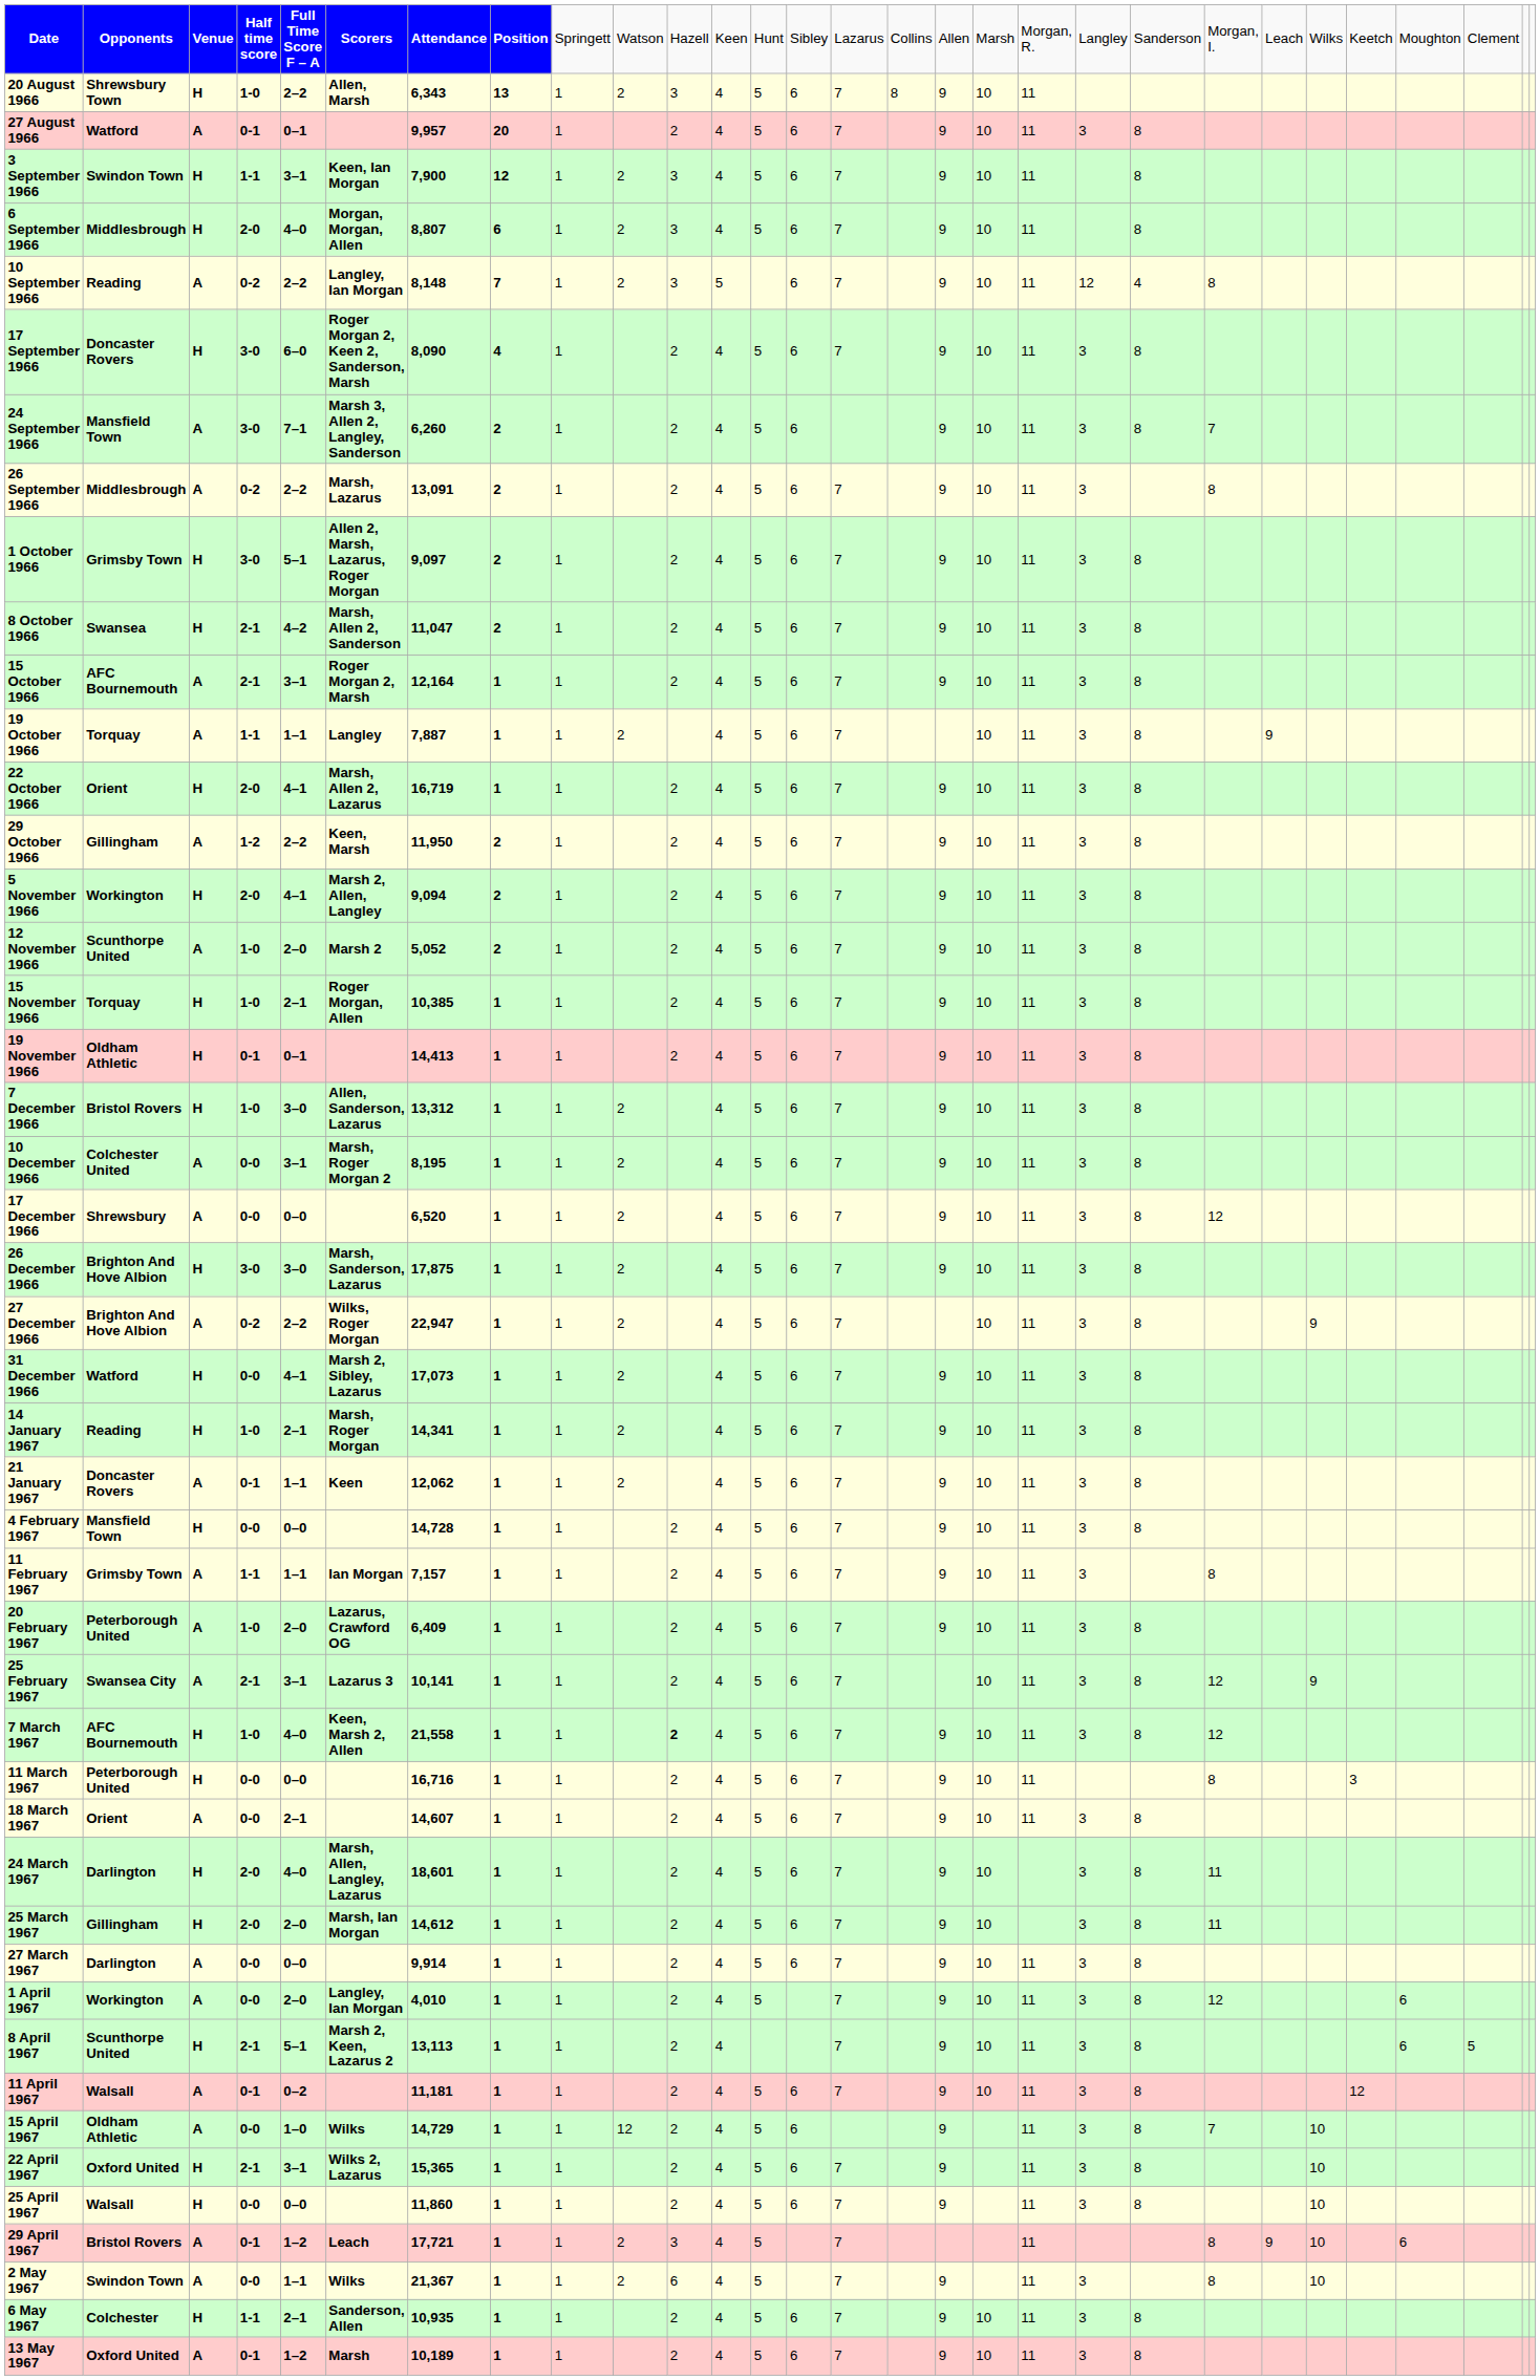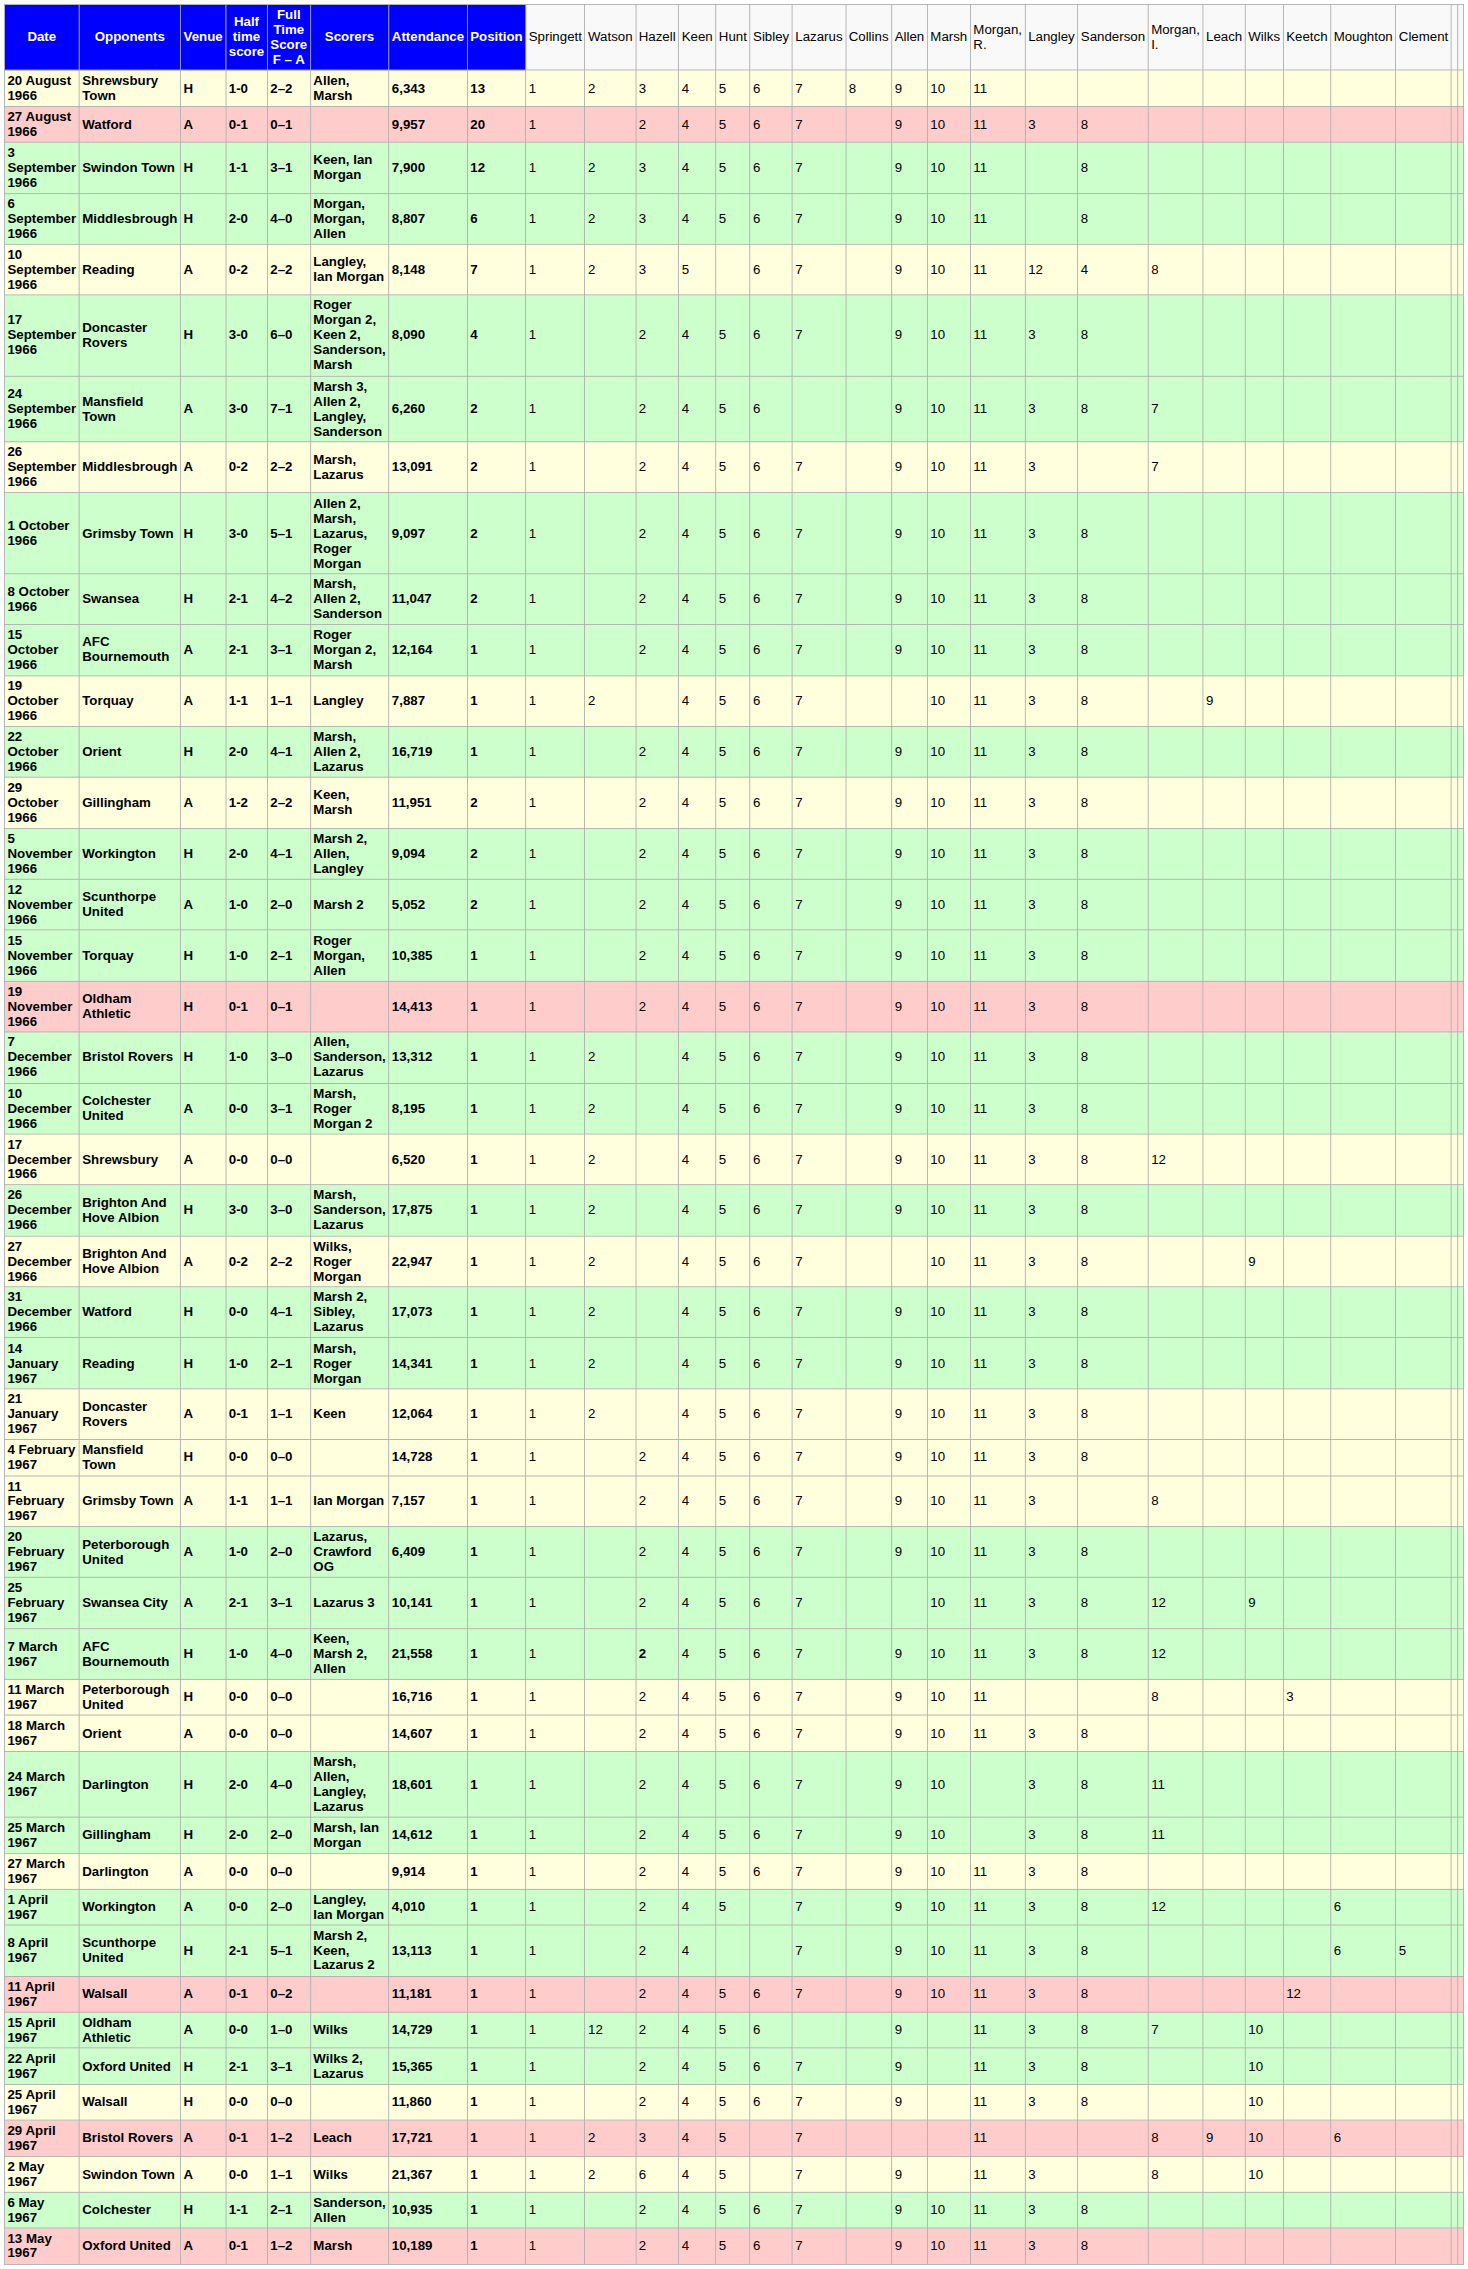26 September 1966 | column 22: 8 -> 7
29 October 1966 | column 7: 11,950 -> 11,951
21 January 1967 | column 7: 12,062 -> 12,064
18 March 1967 | column 5: 2–1 -> 0–0
